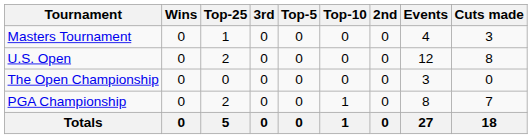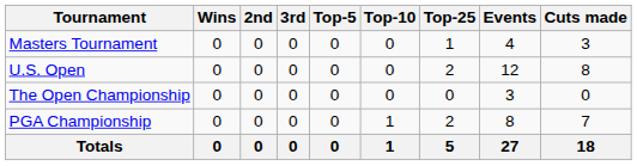columns swapped: 2nd <-> Top-25
